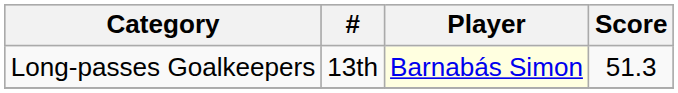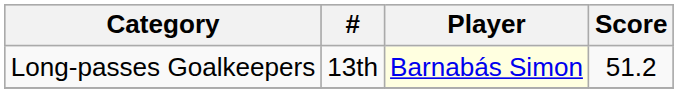Long-passes Goalkeepers | Score: 51.3 -> 51.2
